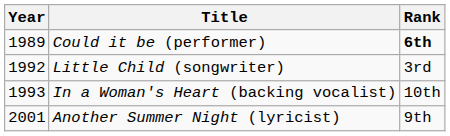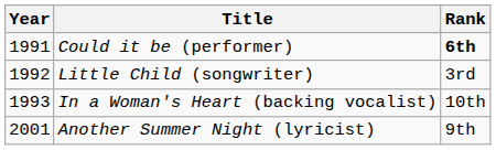Could it be (performer) | Year: 1989 -> 1991
